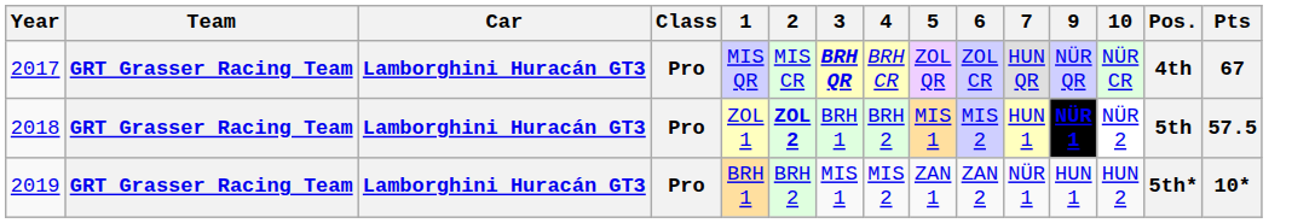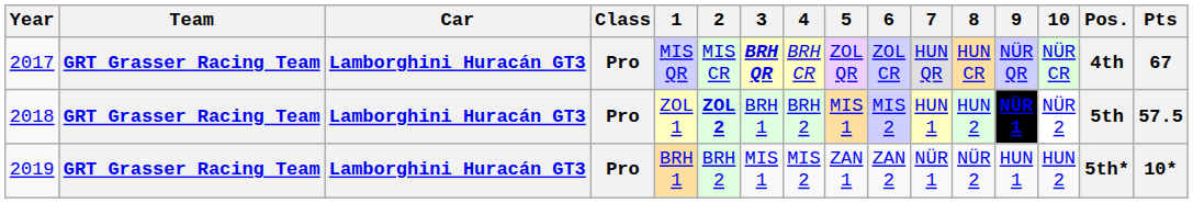+ column: 8 | HUN CR | HUN 2 | NÜR 2
